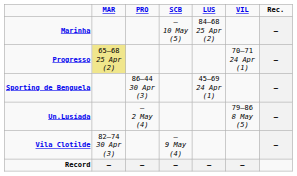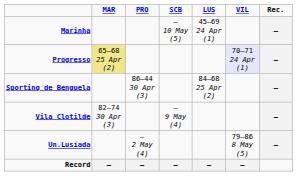Marinha | LUS: 84–68 25 Apr (2) -> 45–69 24 Apr (1)
Progresso | VIL: no background -> lavender background
Sporting de Benguela | LUS: 45–69 24 Apr (1) -> 84–68 25 Apr (2)
rows swapped: Un.Lusíada <-> Vila Clotilde
